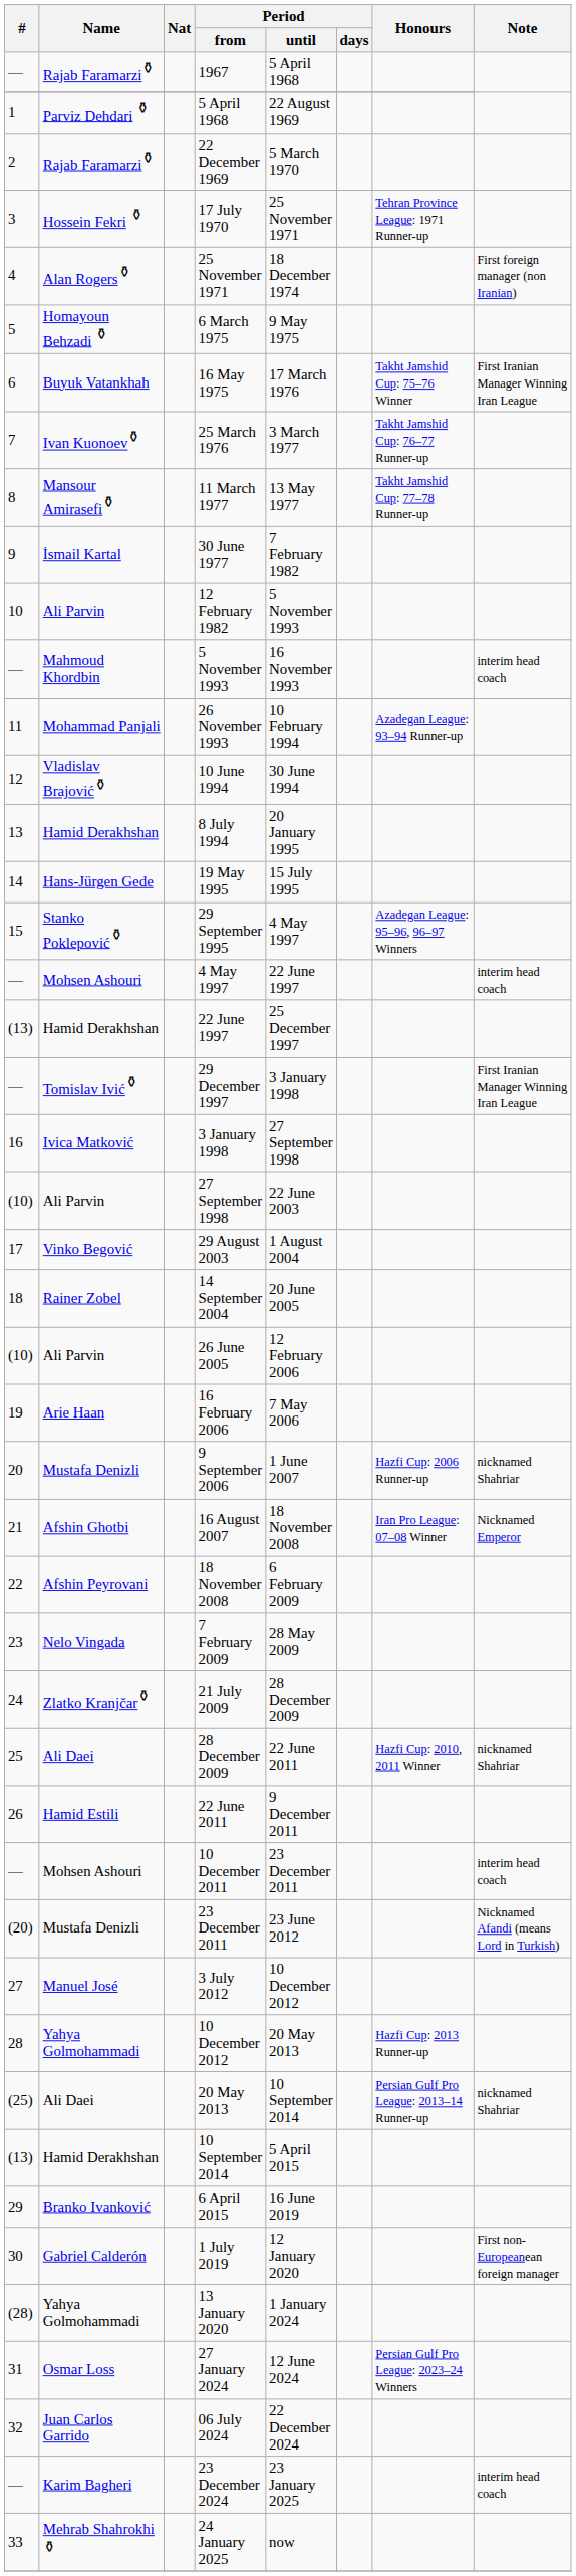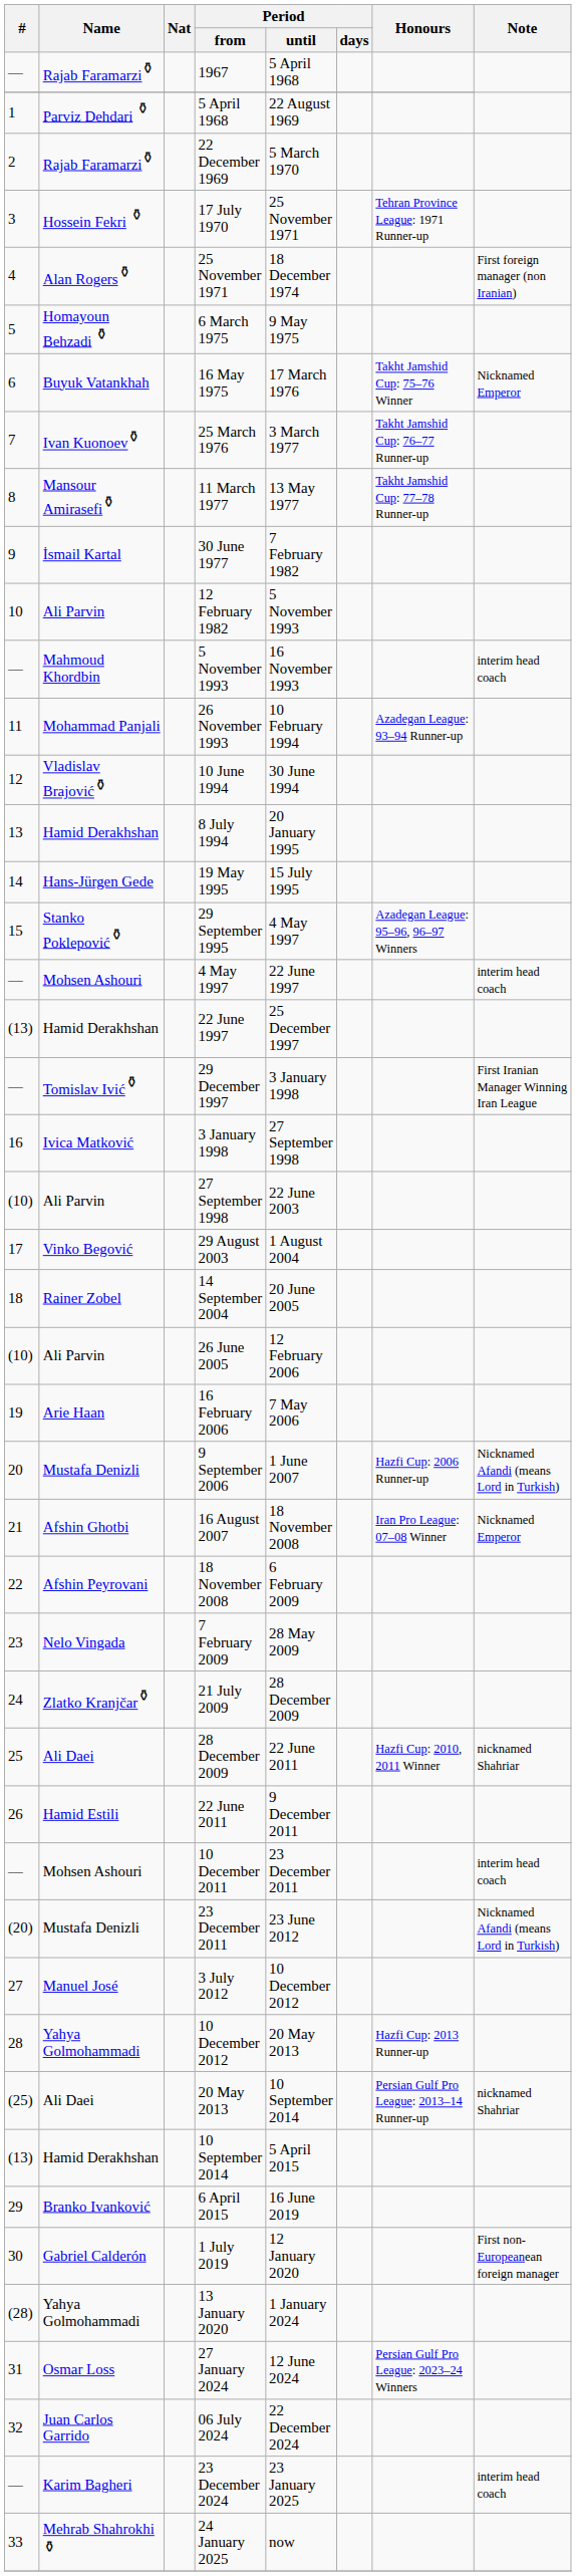16 May 1975 | Note: First Iranian Manager Winning Iran League -> Nicknamed Emperor
9 September 2006 | Note: nicknamed Shahriar -> Nicknamed Afandi (means Lord in Turkish)
